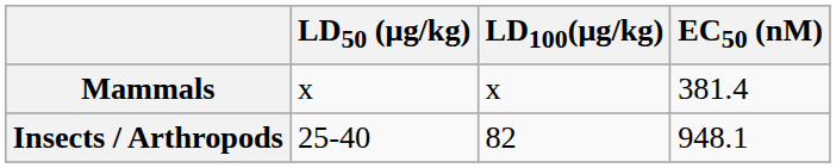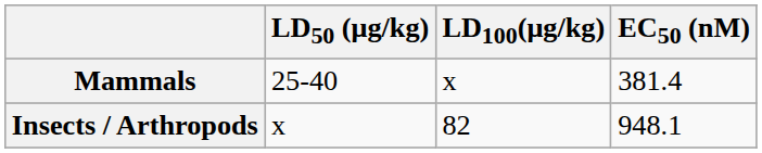Mammals | LD50 (μg/kg): x -> 25-40
Insects / Arthropods | LD50 (μg/kg): 25-40 -> x
